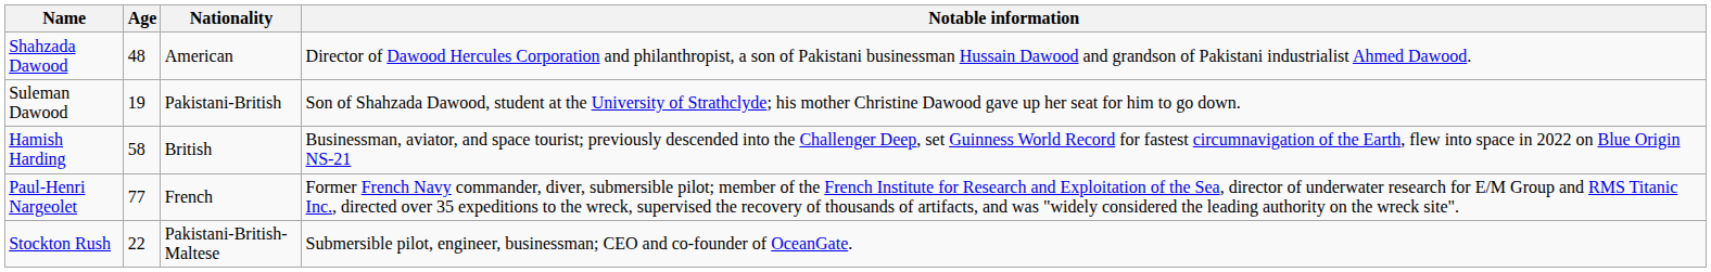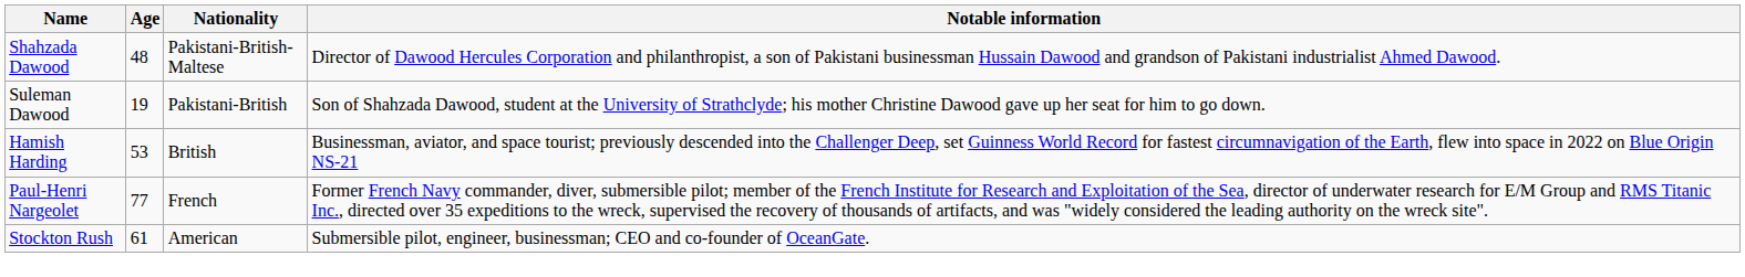Shahzada Dawood | Nationality: American -> Pakistani-British-Maltese
Hamish Harding | Age: 58 -> 53
Stockton Rush | Age: 22 -> 61
Stockton Rush | Nationality: Pakistani-British-Maltese -> American
